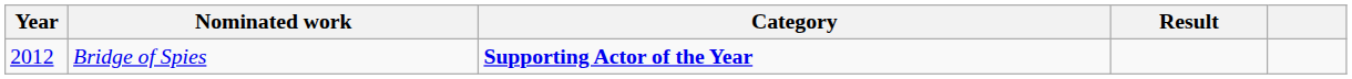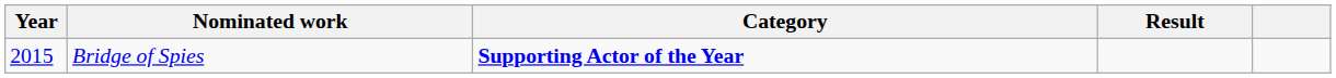Bridge of Spies | Year: 2012 -> 2015
